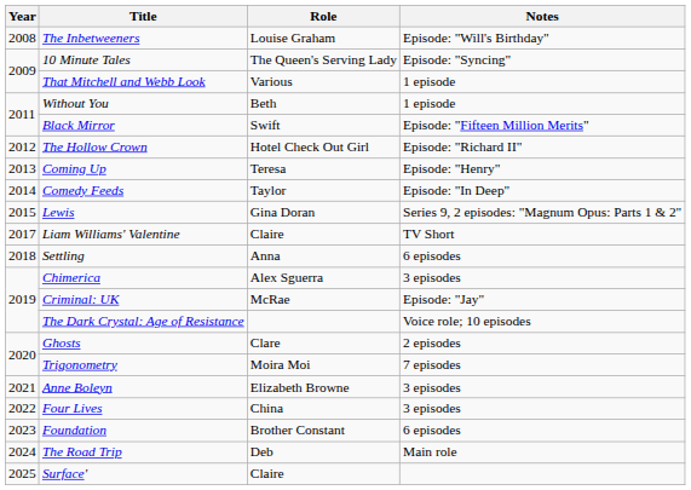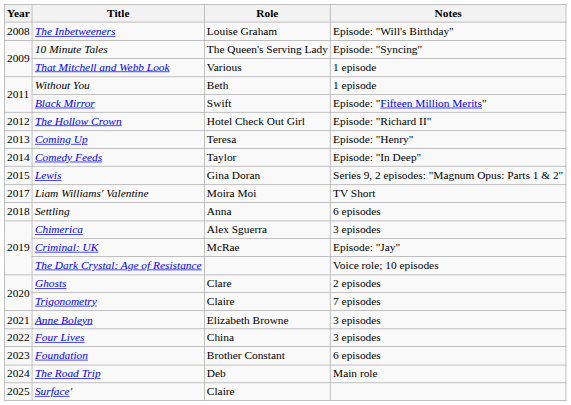Liam Williams' Valentine | Role: Claire -> Moira Moi
Trigonometry | Role: Moira Moi -> Claire
